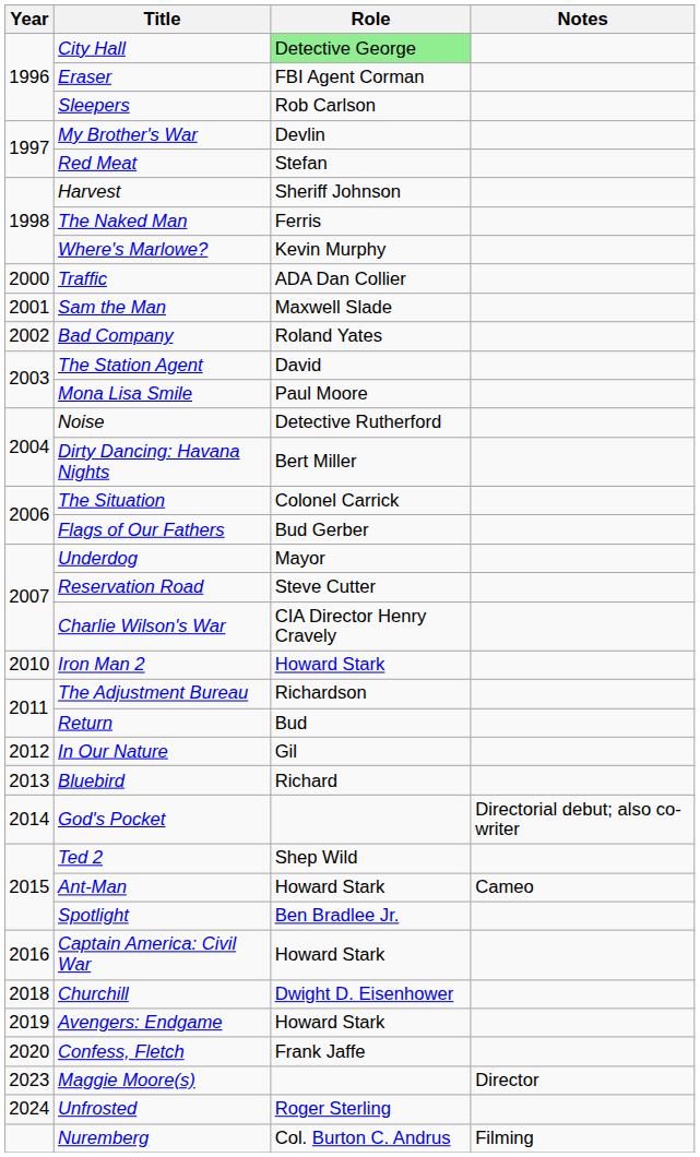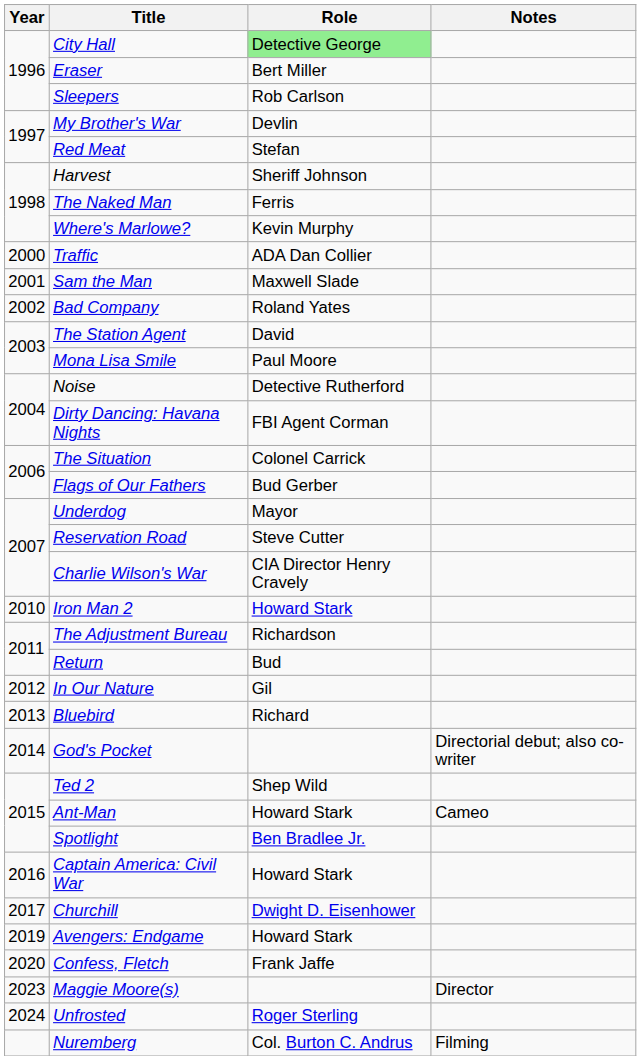Eraser | Role: FBI Agent Corman -> Bert Miller
Dirty Dancing: Havana Nights | Role: Bert Miller -> FBI Agent Corman
Churchill | Year: 2018 -> 2017
